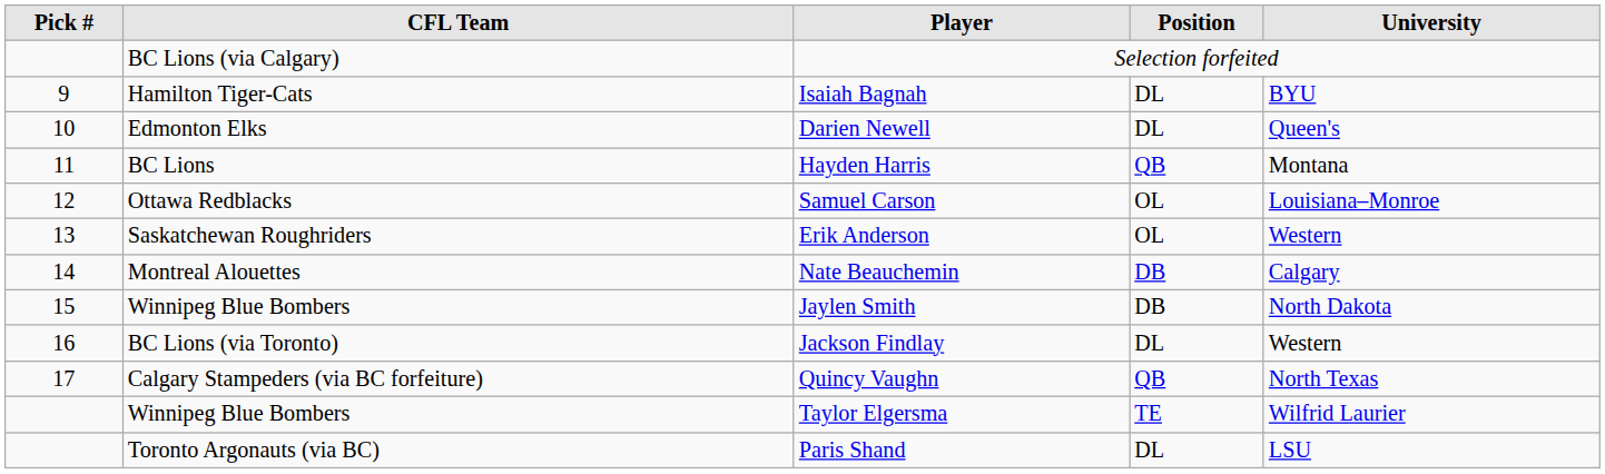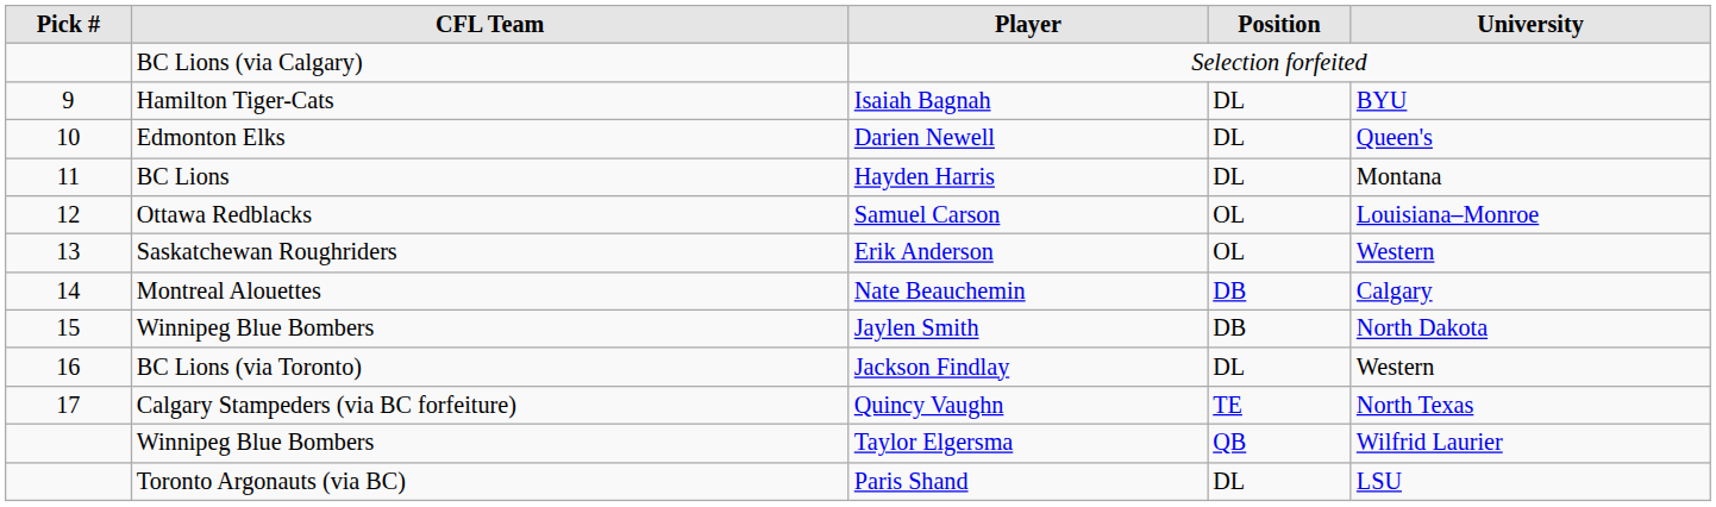Hayden Harris | Position: QB -> DL
Quincy Vaughn | Position: QB -> TE
Taylor Elgersma | Position: TE -> QB
